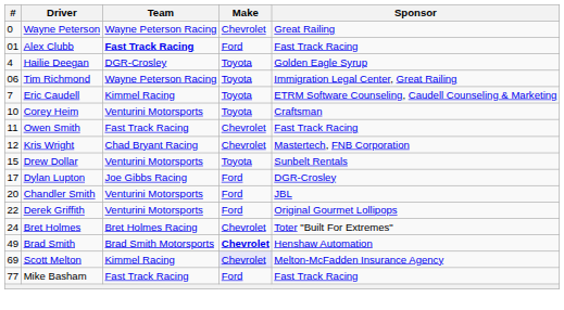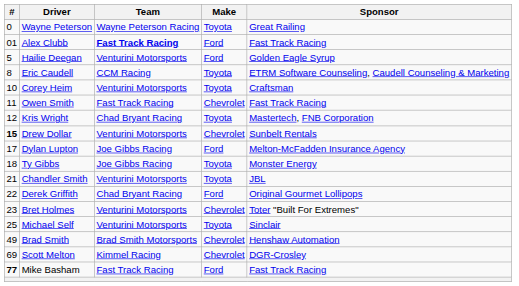Wayne Peterson | Make: Chevrolet -> Toyota
Hailie Deegan | #: 4 -> 5
Hailie Deegan | Team: DGR-Crosley -> Venturini Motorsports
Hailie Deegan | Make: Toyota -> Ford
- row: 06 | Tim Richmond | Wayne Peterson Racing | Toyota | Immigration Legal Center, Great Railing
Eric Caudell | #: 7 -> 8
Eric Caudell | Team: Kimmel Racing -> CCM Racing
Kris Wright | Make: Chevrolet -> Toyota
Drew Dollar | #: normal -> bold
Drew Dollar | Make: Toyota -> Chevrolet
Dylan Lupton | Sponsor: DGR-Crosley -> Melton-McFadden Insurance Agency
+ row: 18 | Ty Gibbs | Joe Gibbs Racing | Toyota | Monster Energy
Chandler Smith | #: 20 -> 21
Chandler Smith | Make: Ford -> Toyota
Derek Griffith | Team: Venturini Motorsports -> Chad Bryant Racing
Bret Holmes | #: 24 -> 23
Bret Holmes | Team: Bret Holmes Racing -> Venturini Motorsports
+ row: 25 | Michael Self | Venturini Motorsports | Toyota | Sinclair
Brad Smith | Make: bold -> normal
Scott Melton | Make: lavender background -> no background
Scott Melton | Sponsor: Melton-McFadden Insurance Agency -> DGR-Crosley
Mike Basham | #: normal -> bold
